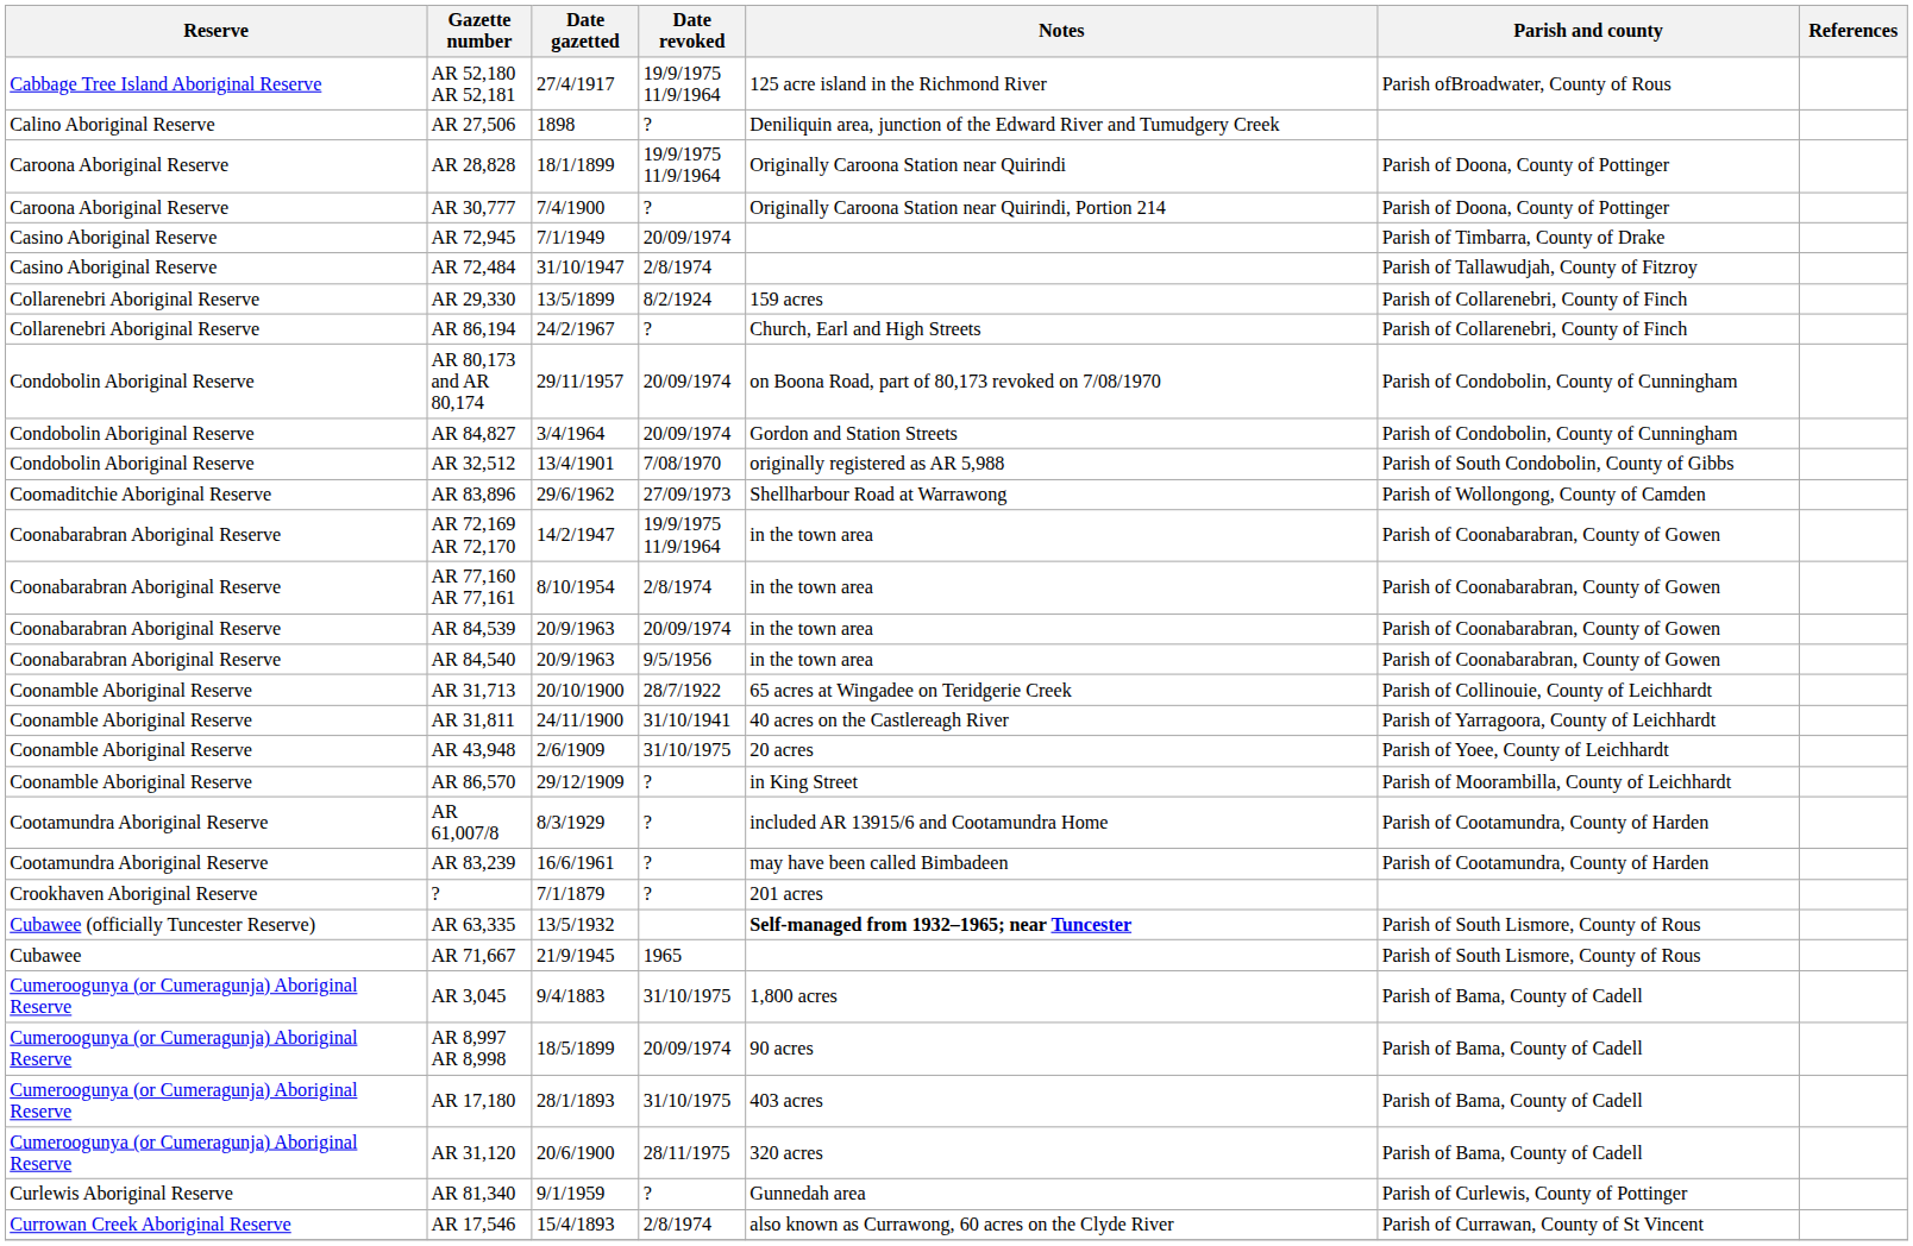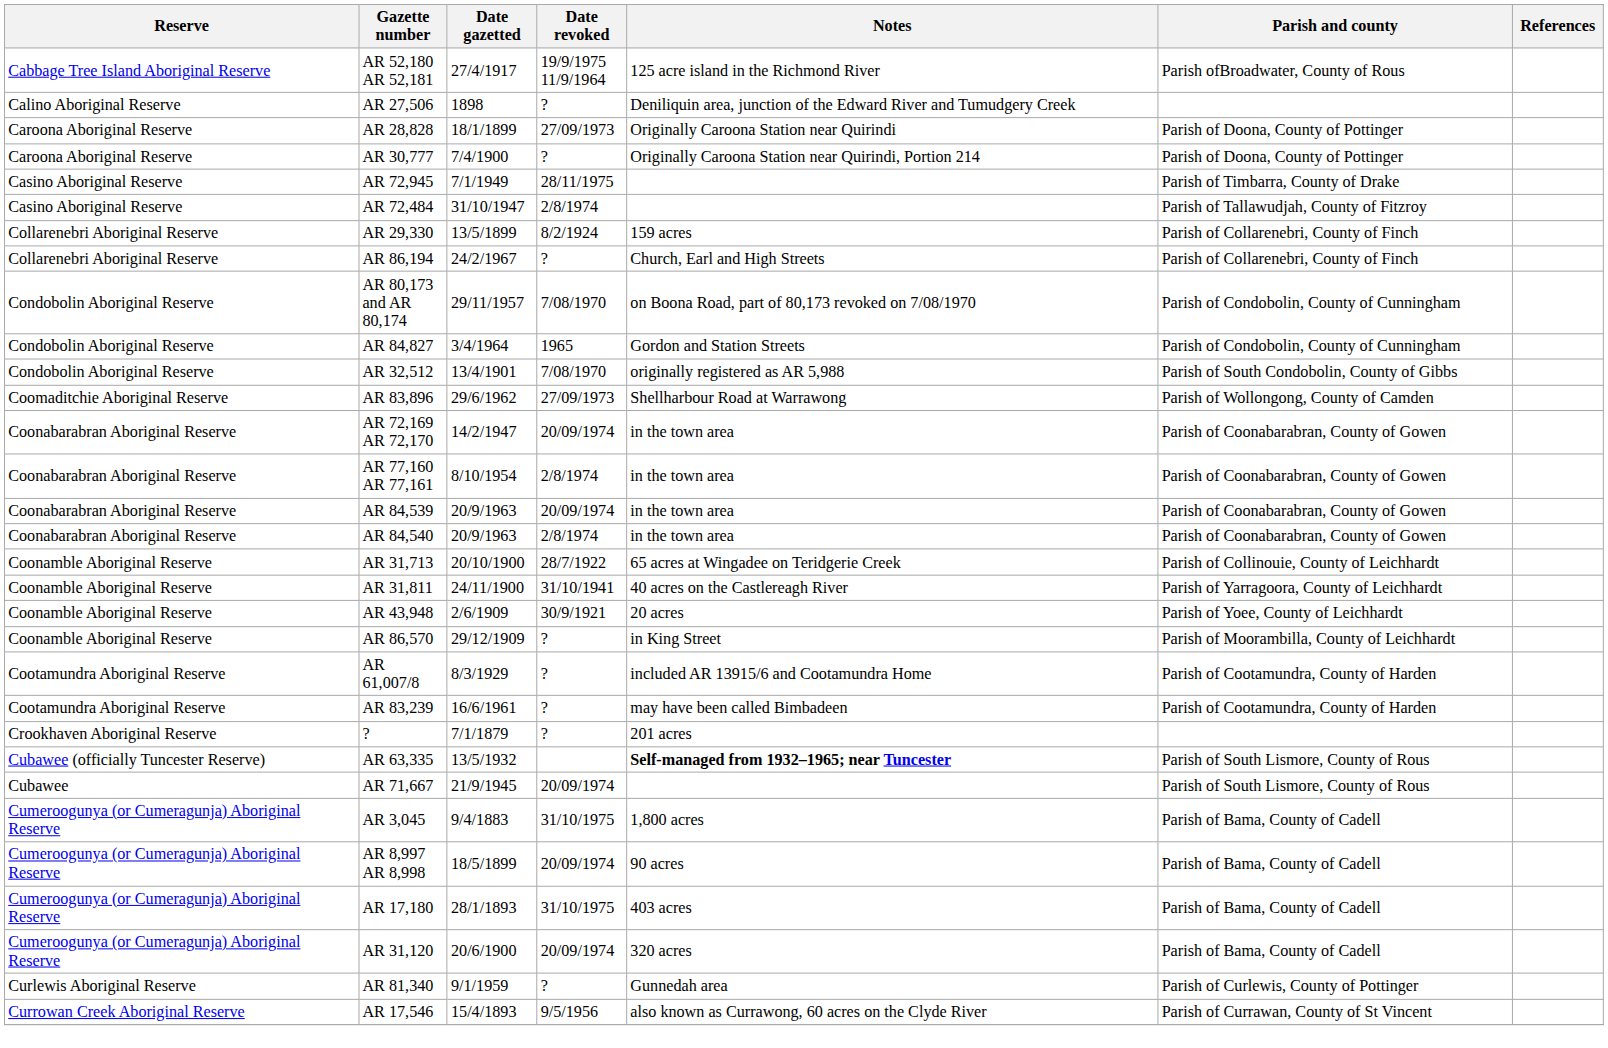AR 28,828 | Date revoked: 19/9/1975 11/9/1964 -> 27/09/1973
AR 72,945 | Date revoked: 20/09/1974 -> 28/11/1975
AR 80,173 and AR 80,174 | Date revoked: 20/09/1974 -> 7/08/1970
AR 84,827 | Date revoked: 20/09/1974 -> 1965
AR 72,169 AR 72,170 | Date revoked: 19/9/1975 11/9/1964 -> 20/09/1974
AR 84,540 | Date revoked: 9/5/1956 -> 2/8/1974
AR 43,948 | Date revoked: 31/10/1975 -> 30/9/1921
AR 71,667 | Date revoked: 1965 -> 20/09/1974
AR 31,120 | Date revoked: 28/11/1975 -> 20/09/1974
AR 17,546 | Date revoked: 2/8/1974 -> 9/5/1956
